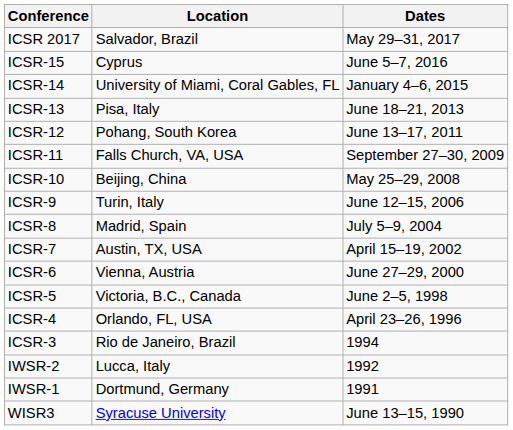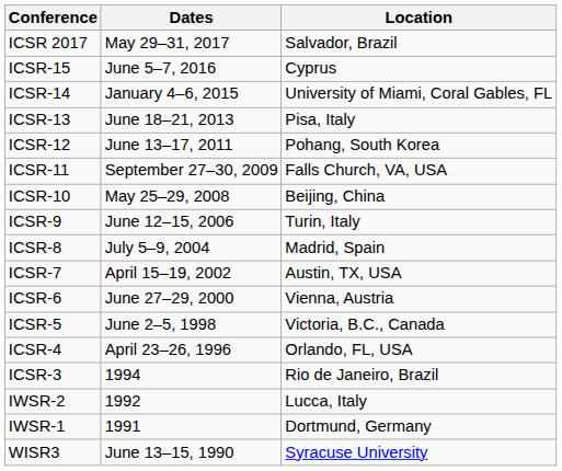columns swapped: Location <-> Dates
